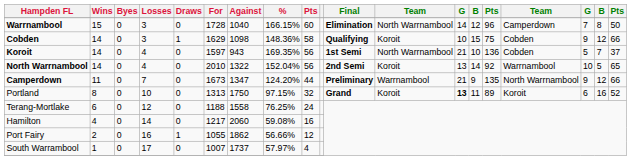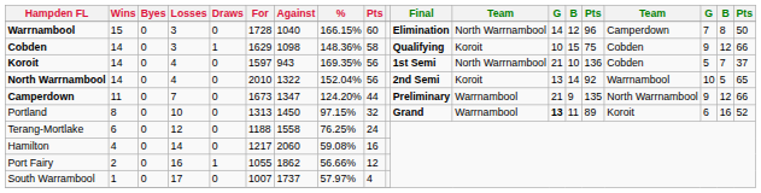Portland | Against: 1750 -> 1450
Portland | column 12: Koroit -> Warrnambool
